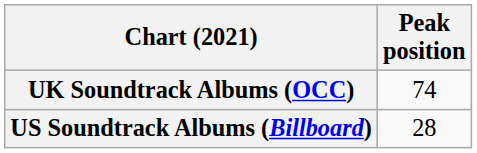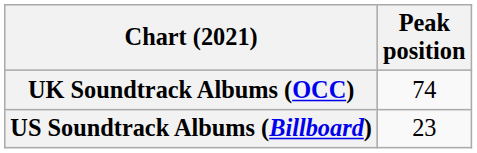US Soundtrack Albums (Billboard) | Peak position: 28 -> 23
